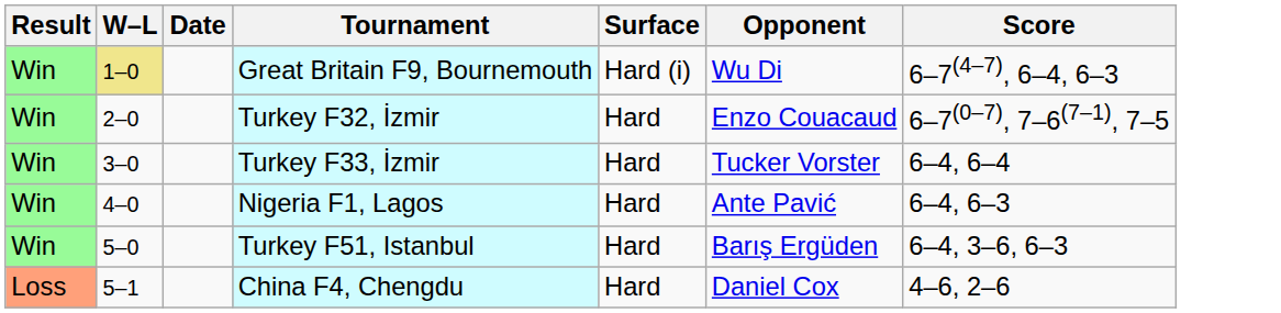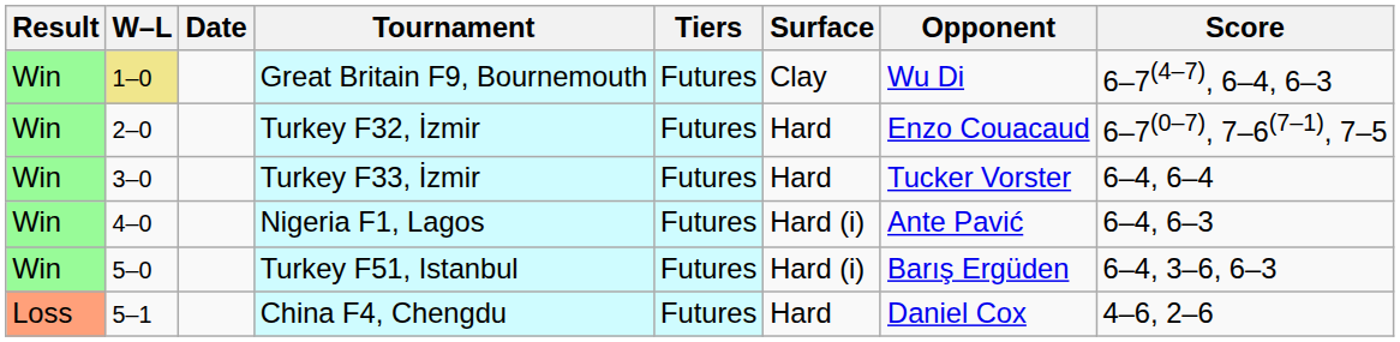+ column: Tiers | Futures | Futures | Futures | Futures | Futures | Futures
Great Britain F9, Bournemouth | Surface: Hard (i) -> Clay
Nigeria F1, Lagos | Surface: Hard -> Hard (i)
Turkey F51, Istanbul | Surface: Hard -> Hard (i)
